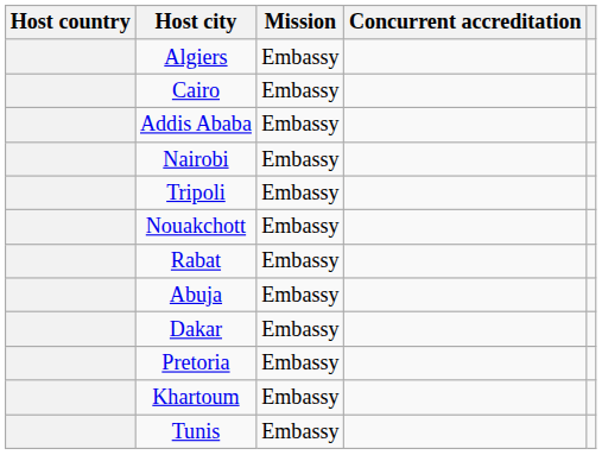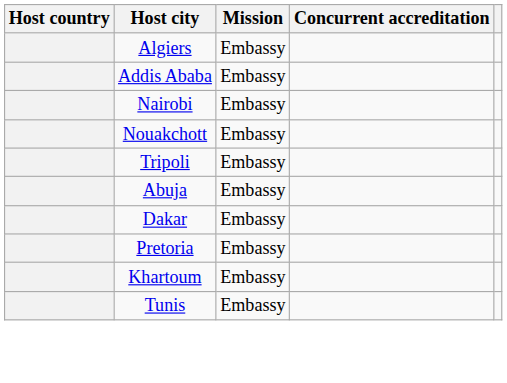- row: Cairo | Embassy
rows swapped: Tripoli <-> Nouakchott
- row: Rabat | Embassy
